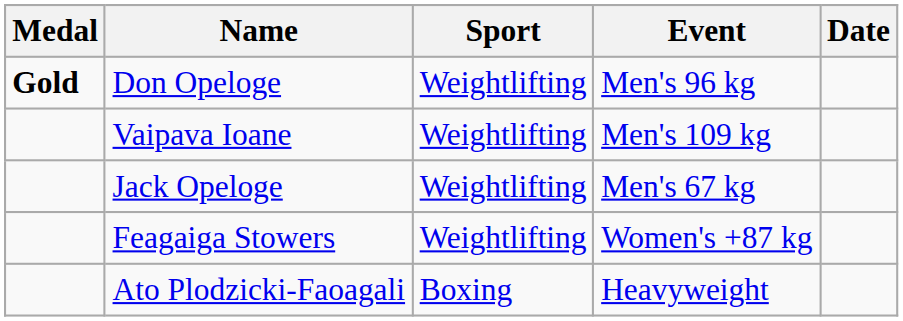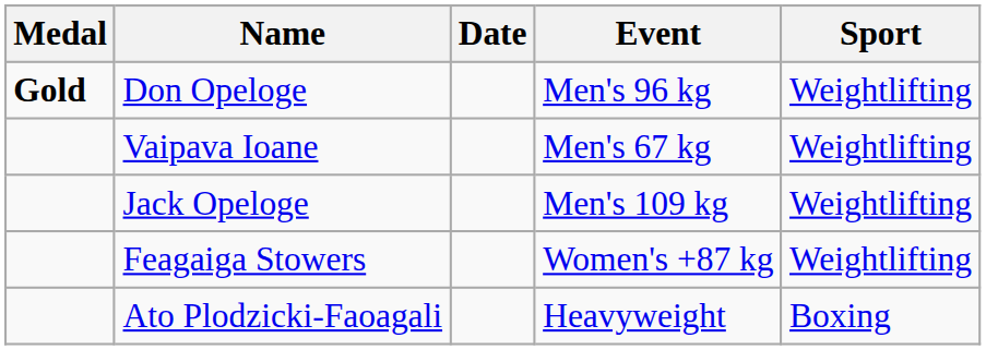columns swapped: Sport <-> Date
Vaipava Ioane | Event: Men's 109 kg -> Men's 67 kg
Jack Opeloge | Event: Men's 67 kg -> Men's 109 kg
